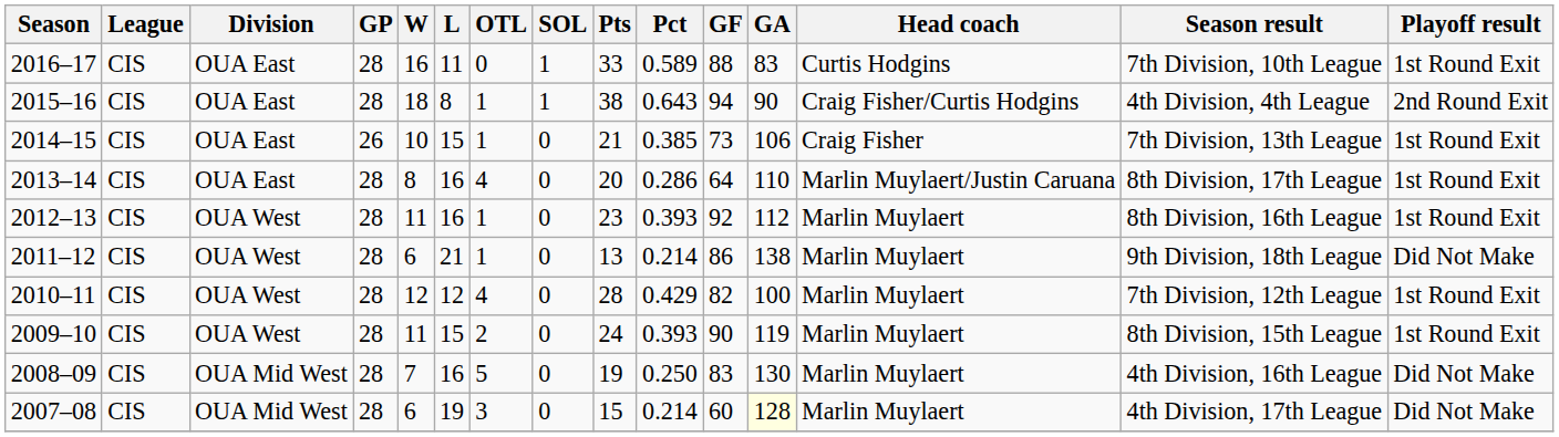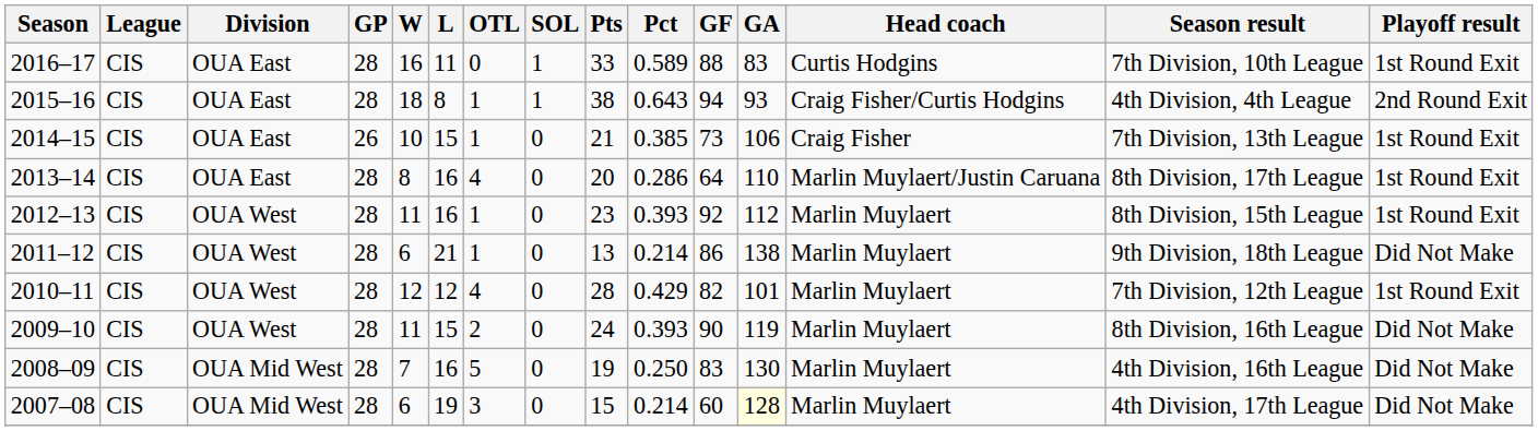2015–16 | GA: 90 -> 93
2012–13 | Season result: 8th Division, 16th League -> 8th Division, 15th League
2010–11 | GA: 100 -> 101
2009–10 | Season result: 8th Division, 15th League -> 8th Division, 16th League
2009–10 | Playoff result: 1st Round Exit -> Did Not Make
